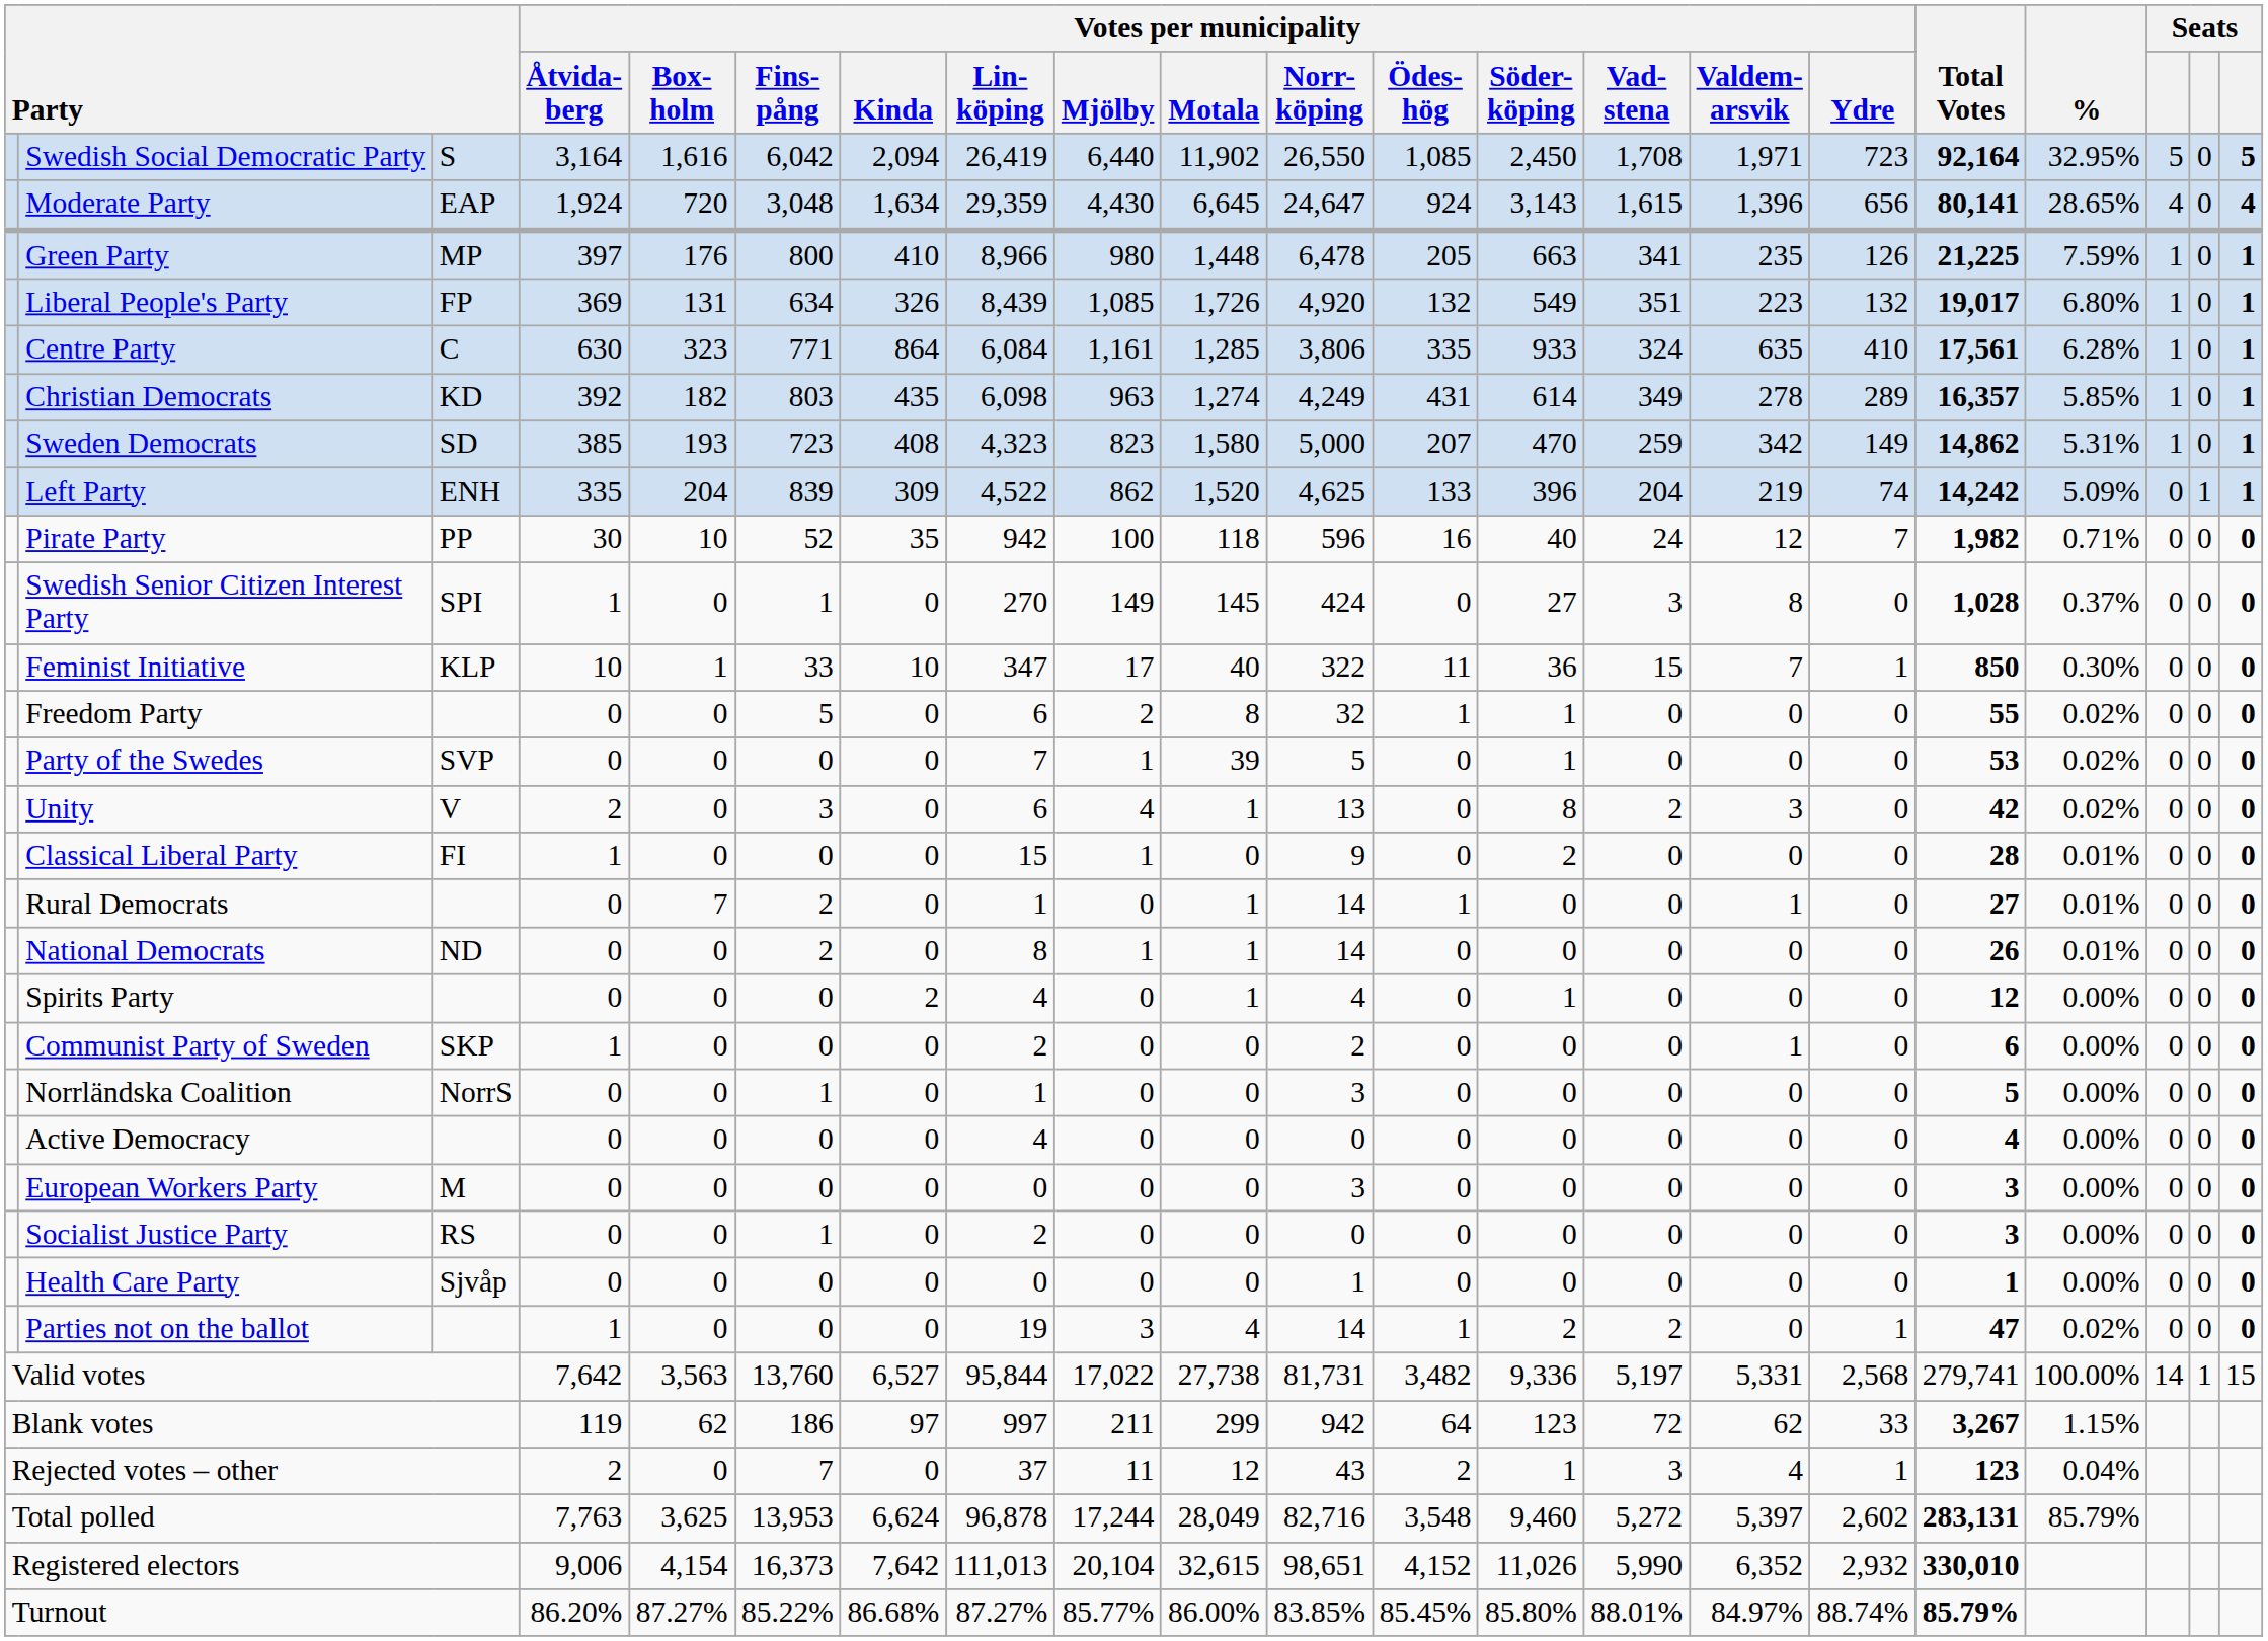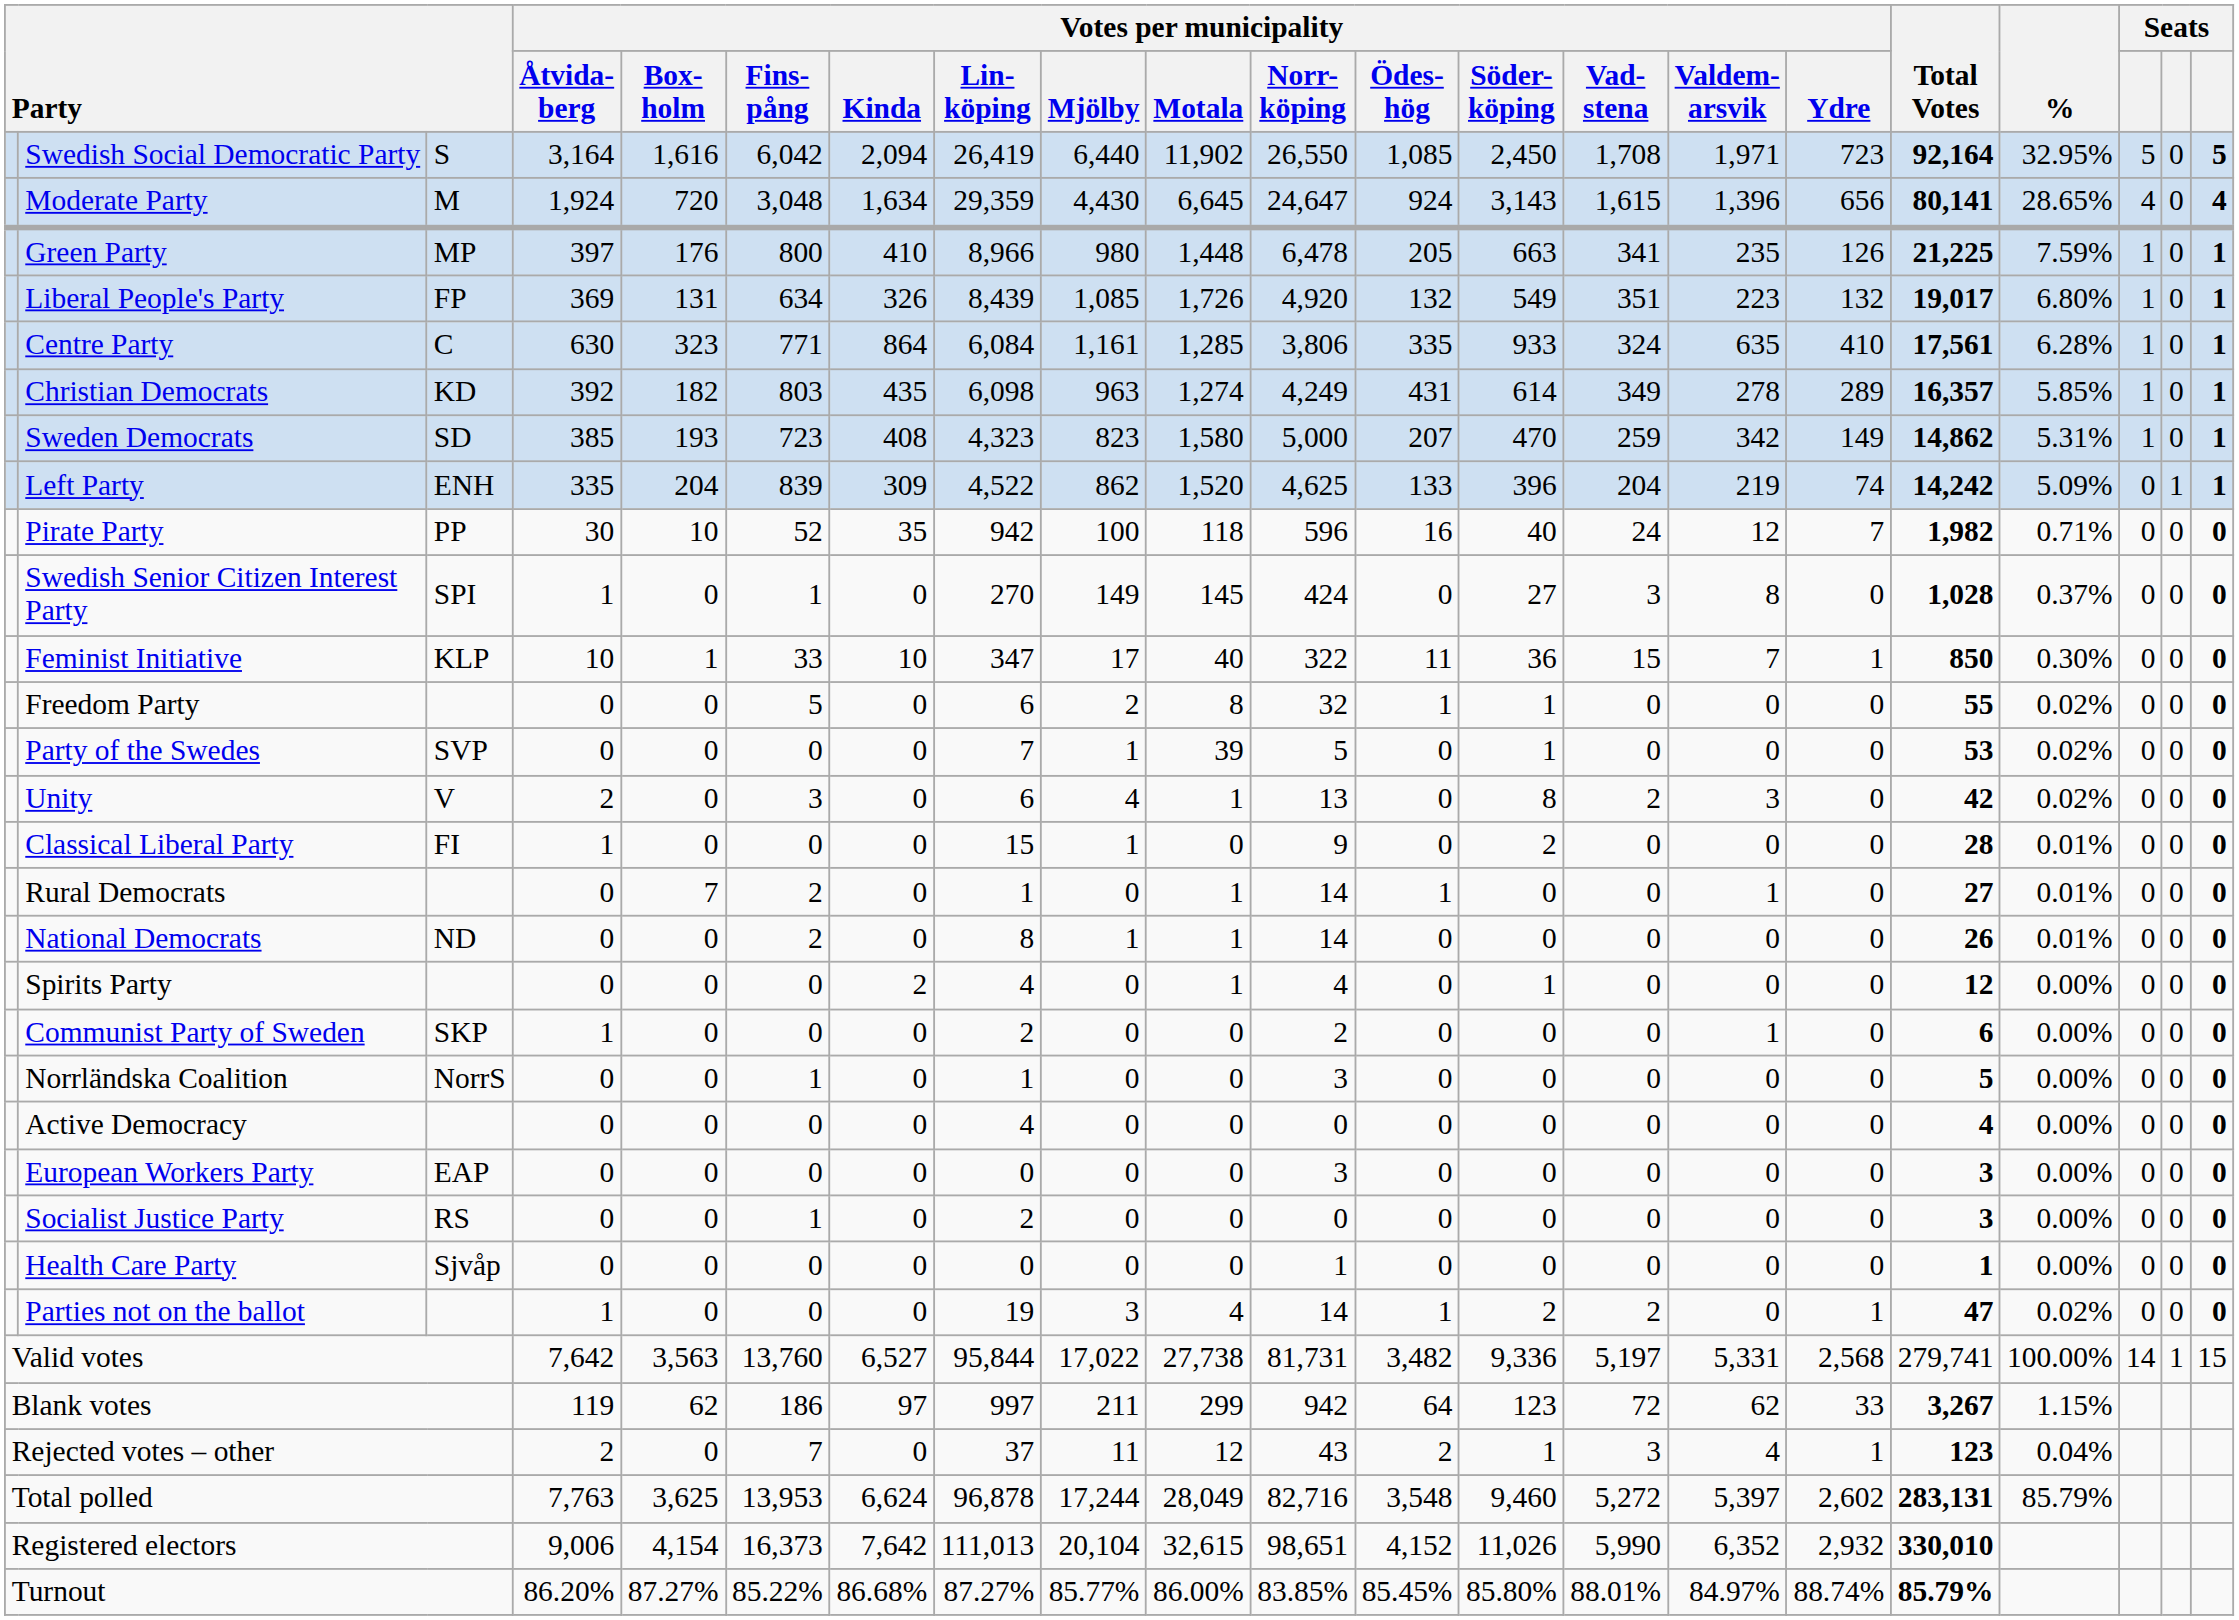Moderate Party | column 3: EAP -> M
European Workers Party | column 3: M -> EAP
